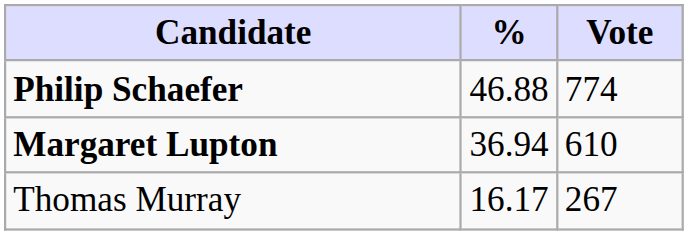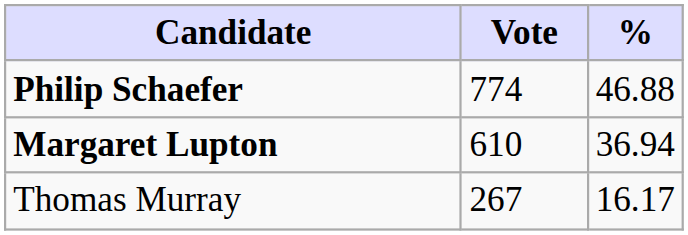columns swapped: Vote <-> %
